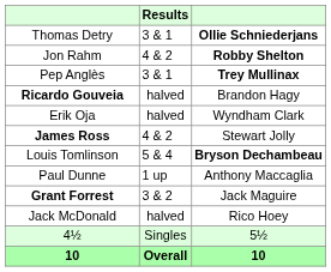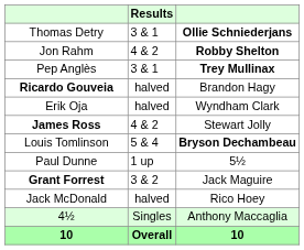Paul Dunne | column 3: Anthony Maccaglia -> 5½
4½ | column 3: 5½ -> Anthony Maccaglia
